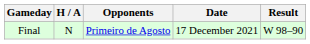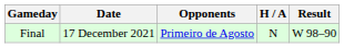columns swapped: Date <-> H / A
